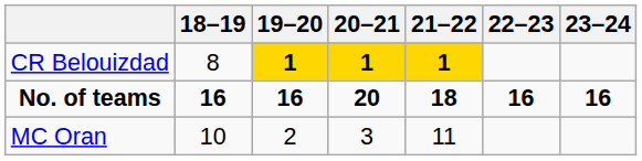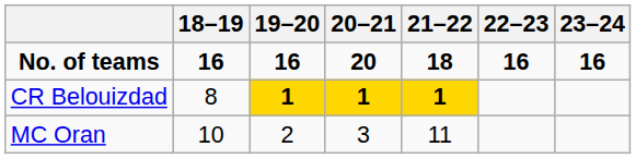rows swapped: No. of teams <-> CR Belouizdad
